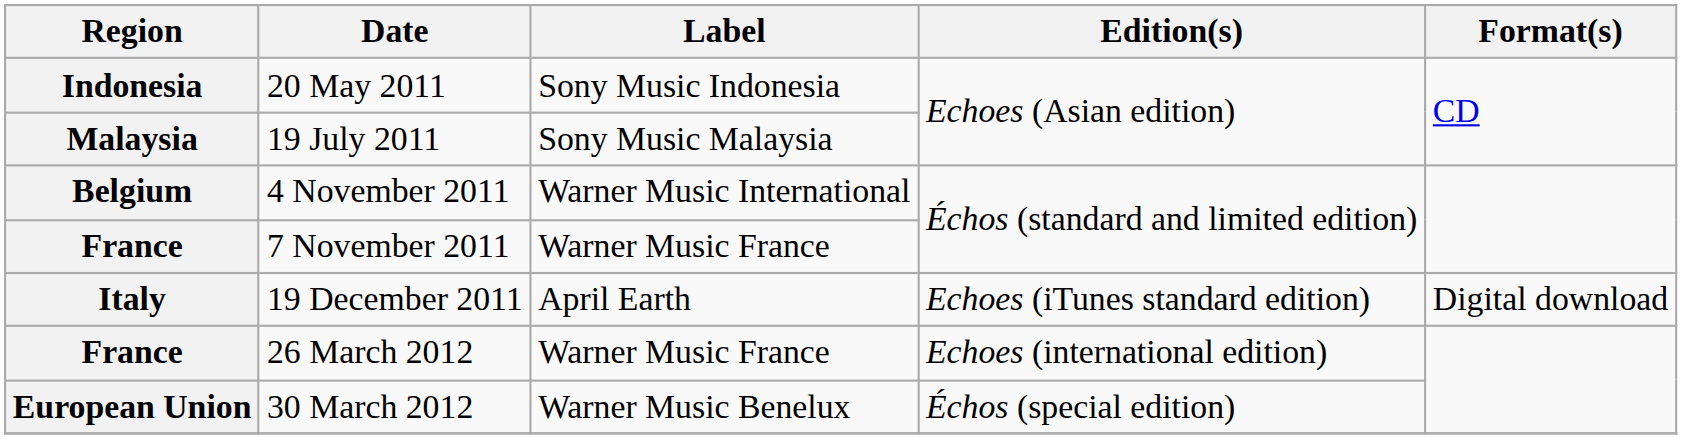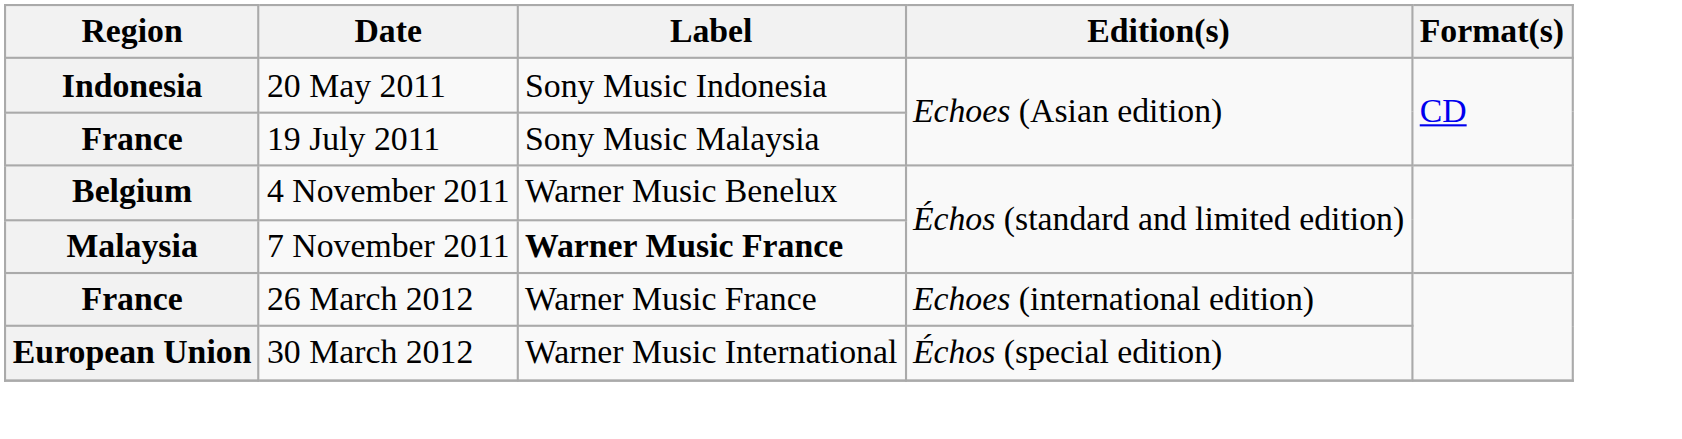19 July 2011 | Region: Malaysia -> France
4 November 2011 | Label: Warner Music International -> Warner Music Benelux
7 November 2011 | Region: France -> Malaysia
7 November 2011 | Label: normal -> bold
- row: Italy | 19 December 2011 | April Earth | Echoes (iTunes standard edition) | Digital download
30 March 2012 | Label: Warner Music Benelux -> Warner Music International
